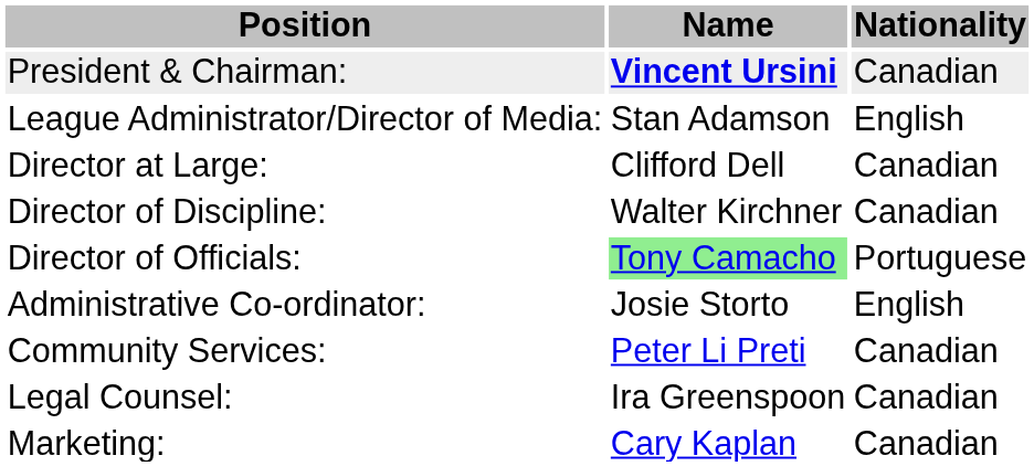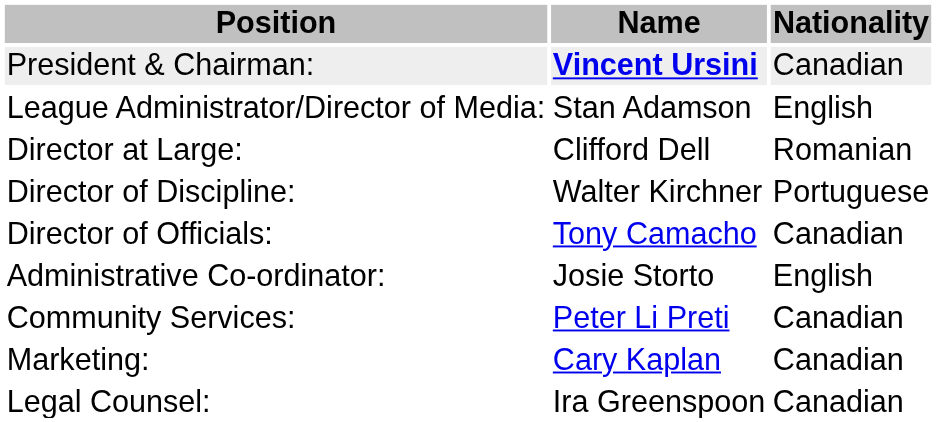Director at Large: | Nationality: Canadian -> Romanian
Director of Discipline: | Nationality: Canadian -> Portuguese
Director of Officials: | Name: lightgreen background -> no background
Director of Officials: | Nationality: Portuguese -> Canadian
rows swapped: Legal Counsel: <-> Marketing:
